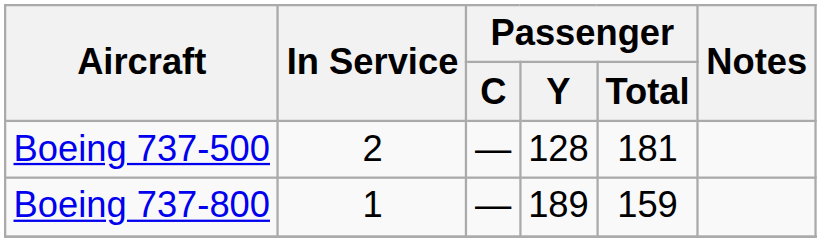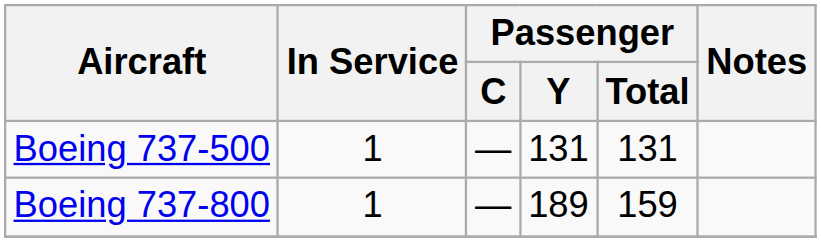Boeing 737-500 | In Service: 2 -> 1
Boeing 737-500 | Passenger / Y: 128 -> 131
Boeing 737-500 | Passenger / Total: 181 -> 131
